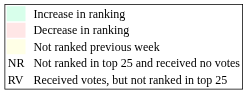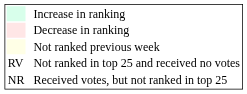Not ranked in top 25 and received no votes | column 1: NR -> RV
Received votes, but not ranked in top 25 | column 1: RV -> NR
